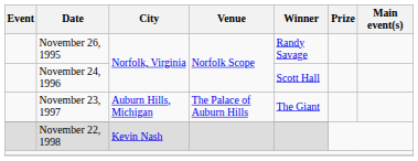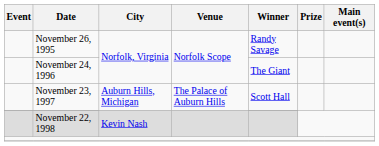November 24, 1996 | Winner: Scott Hall -> The Giant
November 23, 1997 | Winner: The Giant -> Scott Hall
